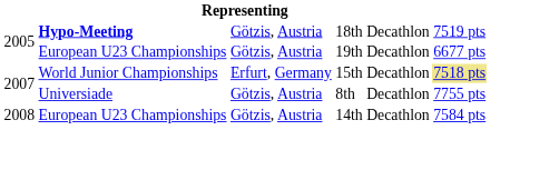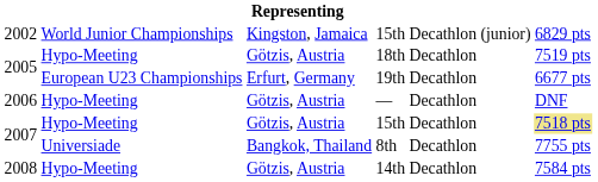+ row: 2002 | World Junior Championships | Kingston, Jamaica | 15th | Decathlon (junior) | 6829 pts
18th | column 2: bold -> normal
19th | column 3: Götzis, Austria -> Erfurt, Germany
+ row: 2006 | Hypo-Meeting | Götzis, Austria | — | Decathlon | DNF
2007 / 15th | column 2: World Junior Championships -> Hypo-Meeting
2007 / 15th | column 3: Erfurt, Germany -> Götzis, Austria
8th | column 3: Götzis, Austria -> Bangkok, Thailand
14th | column 2: European U23 Championships -> Hypo-Meeting
